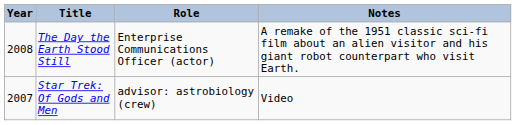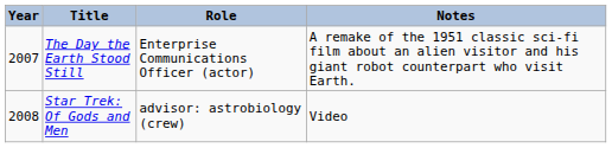The Day the Earth Stood Still | Year: 2008 -> 2007
Star Trek: Of Gods and Men | Year: 2007 -> 2008
